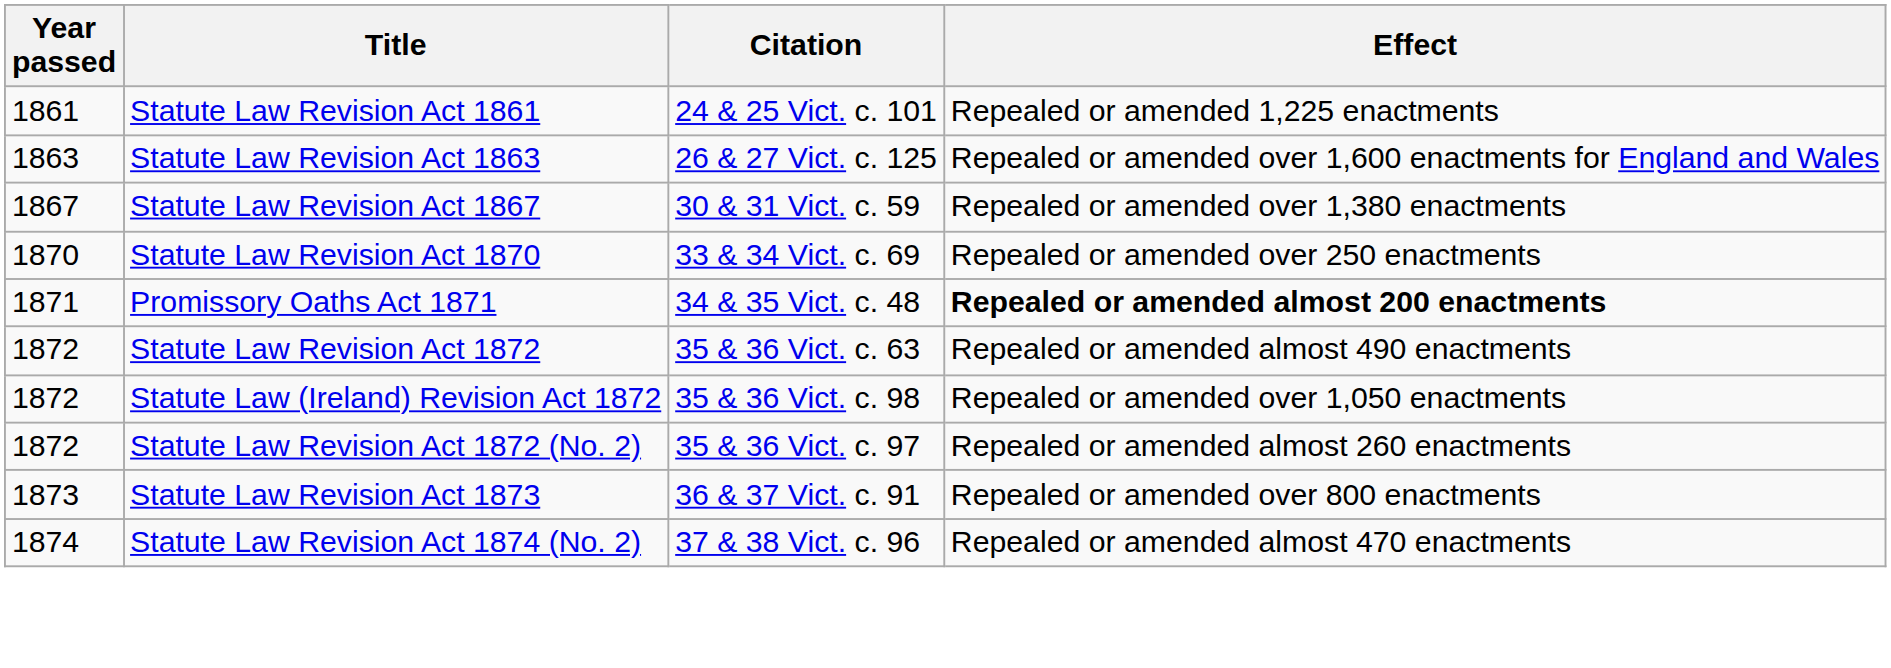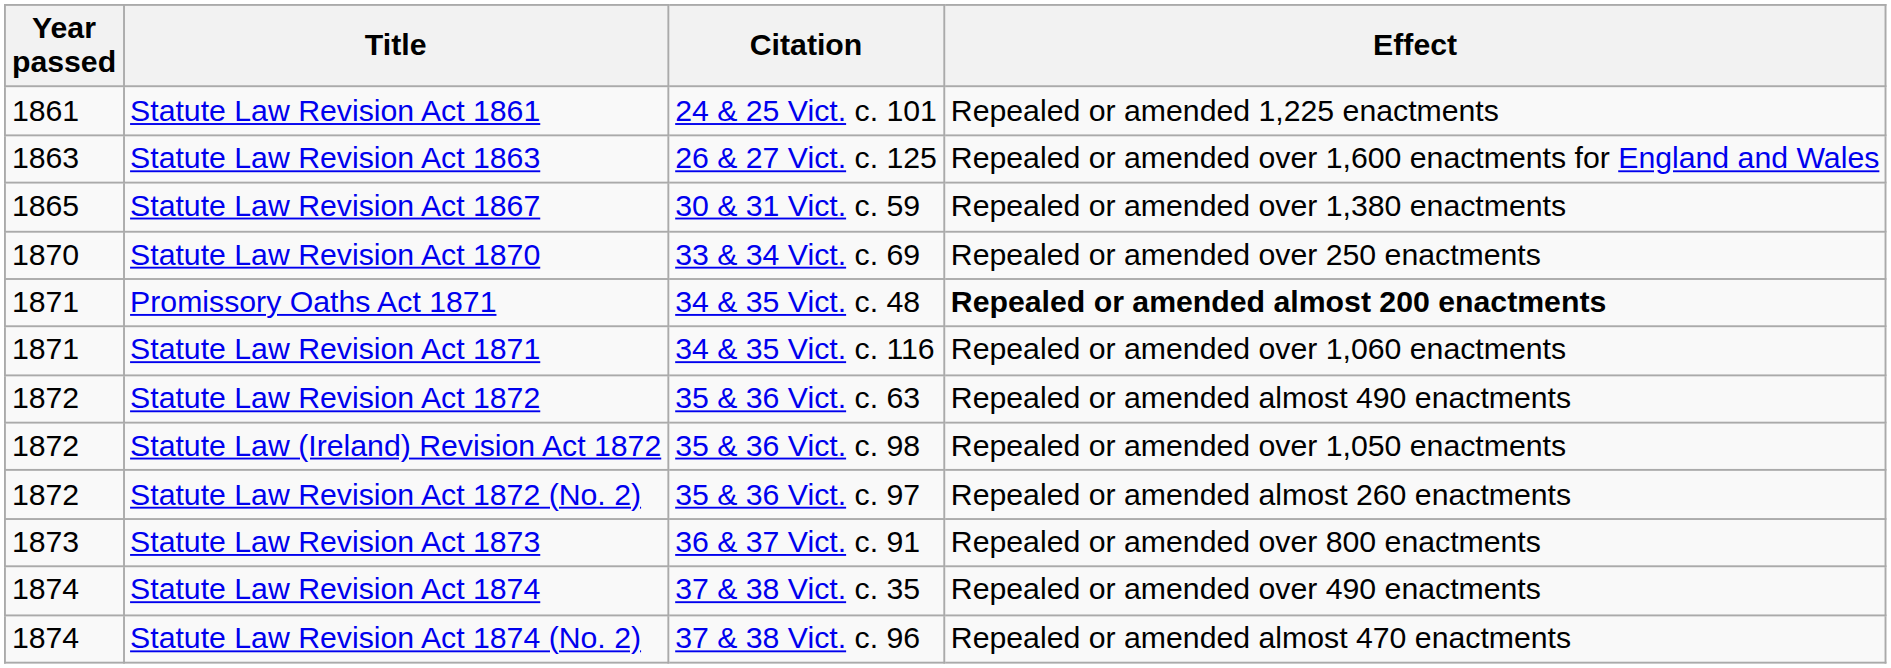Statute Law Revision Act 1867 | Year passed: 1867 -> 1865
+ row: 1871 | Statute Law Revision Act 1871 | 34 & 35 Vict. c. 116 | Repealed or amended over 1,060 enactments
+ row: 1874 | Statute Law Revision Act 1874 | 37 & 38 Vict. c. 35 | Repealed or amended over 490 enactments
